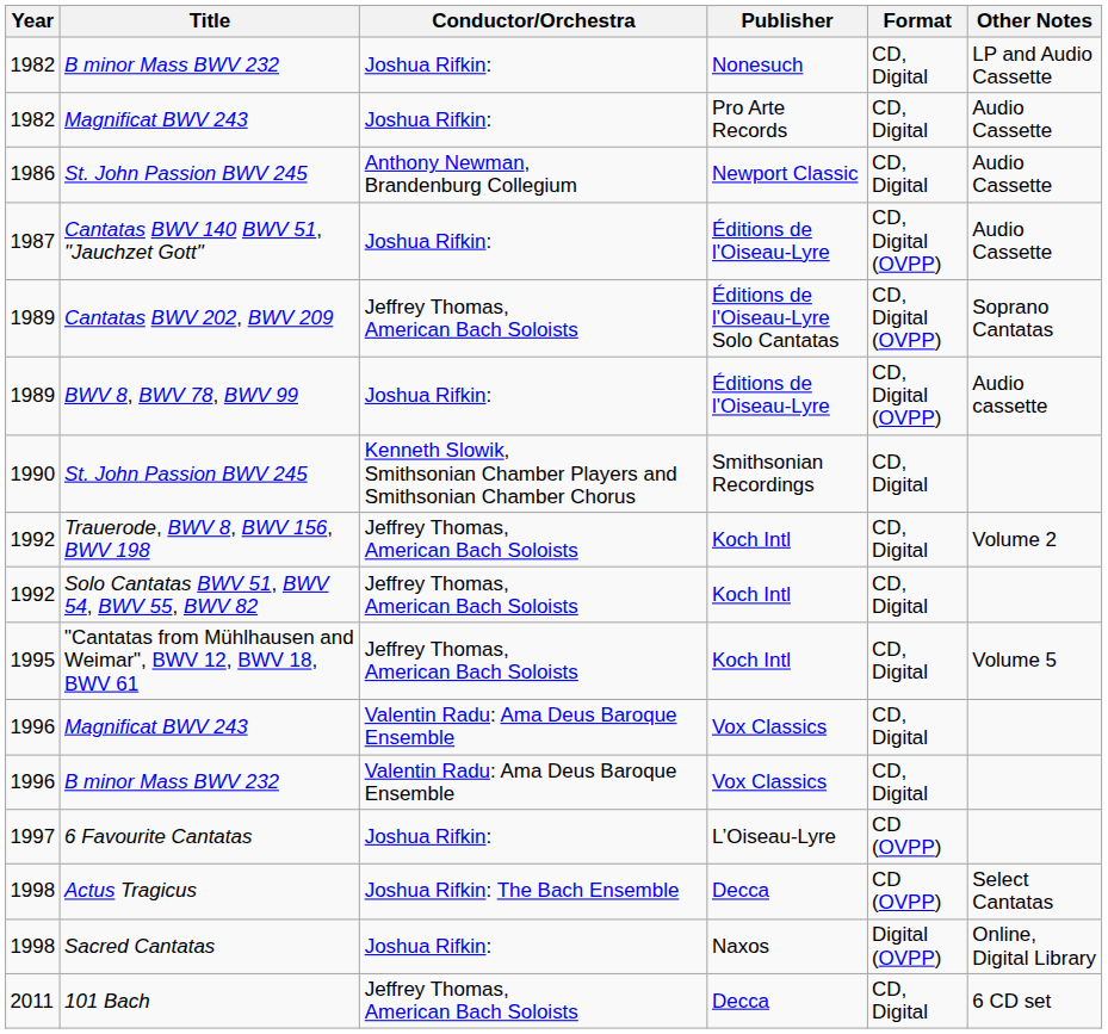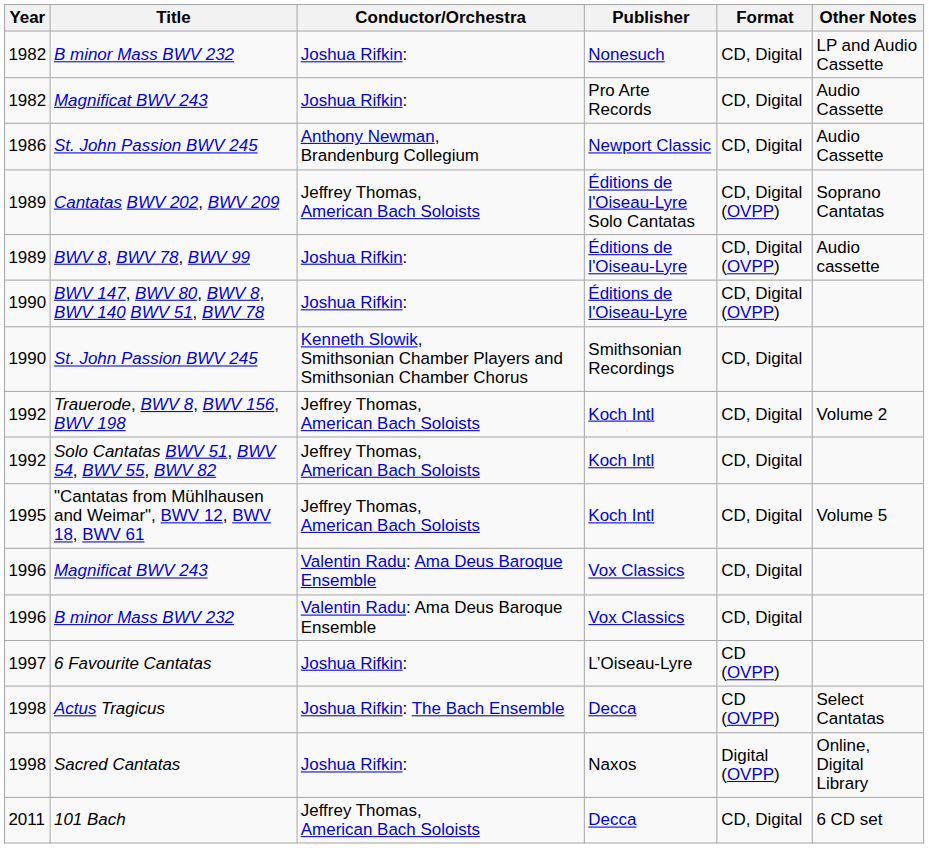- row: 1987 | Cantatas BWV 140 BWV 51, "Jauchzet Gott" | Joshua Rifkin: | Éditions de l'Oiseau-Lyre | CD, Digital (OVPP) | Audio Cassette
+ row: 1990 | BWV 147, BWV 80, BWV 8, BWV 140 BWV 51, BWV 78 | Joshua Rifkin: | Éditions de l'Oiseau-Lyre | CD, Digital (OVPP)
